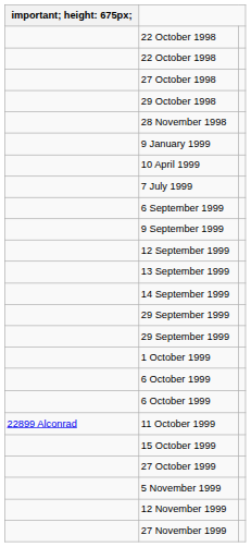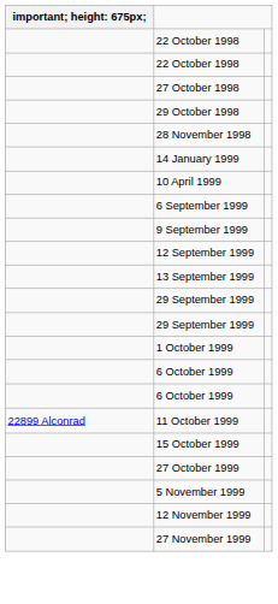- row: 9 January 1999
+ row: 14 January 1999
- row: 7 July 1999
- row: 14 September 1999
